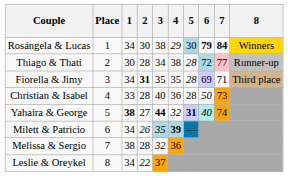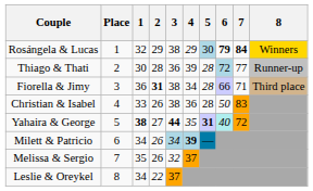Rosángela & Lucas | 1: 34 -> 32
Rosángela & Lucas | 2: 30 -> 29
Thiago & Thati | 3: 34 -> 36
Thiago & Thati | 4: 38 -> 39
Thiago & Thati | 7: pink background -> no background
Fiorella & Jimy | 1: 34 -> 36
Fiorella & Jimy | 3: 35 -> 38
Fiorella & Jimy | 4: 35 -> 34
Fiorella & Jimy | 6: 69 -> 66
Christian & Isabel | 2: 28 -> 26
Christian & Isabel | 3: 40 -> 38
Christian & Isabel | 7: 73 -> 83
Yahaira & George | 4: 32 -> 35
Yahaira & George | 7: 74 -> 72
Milett & Patricio | 3: 35 -> 34
Melissa & Sergio | 1: 38 -> 35
Melissa & Sergio | 2: 28 -> 26
Melissa & Sergio | 4: 36 -> 37
